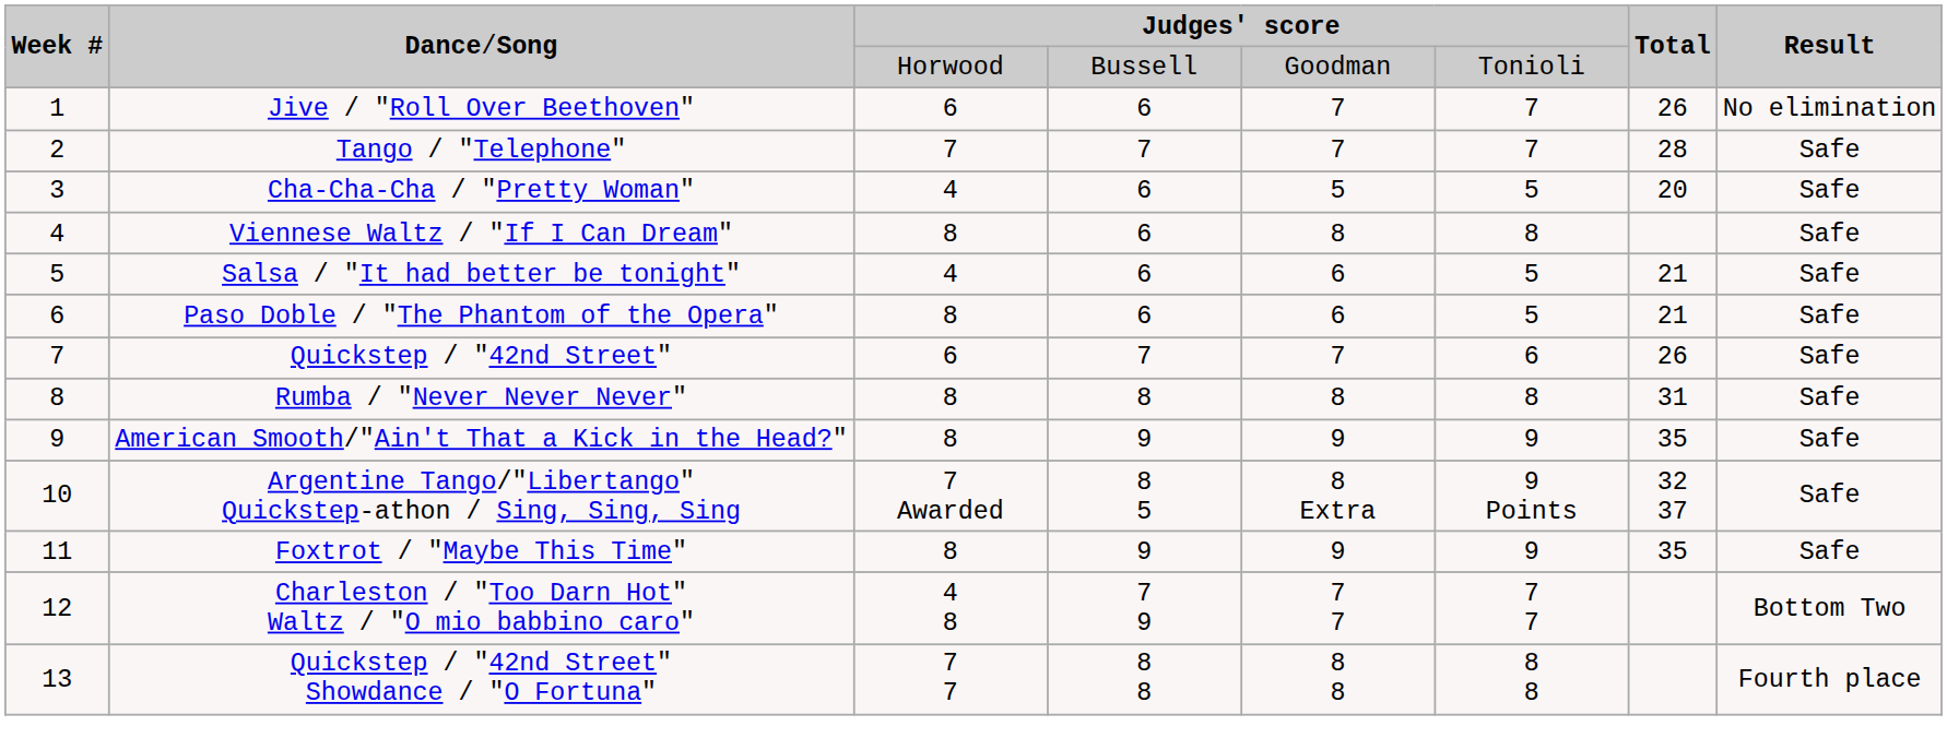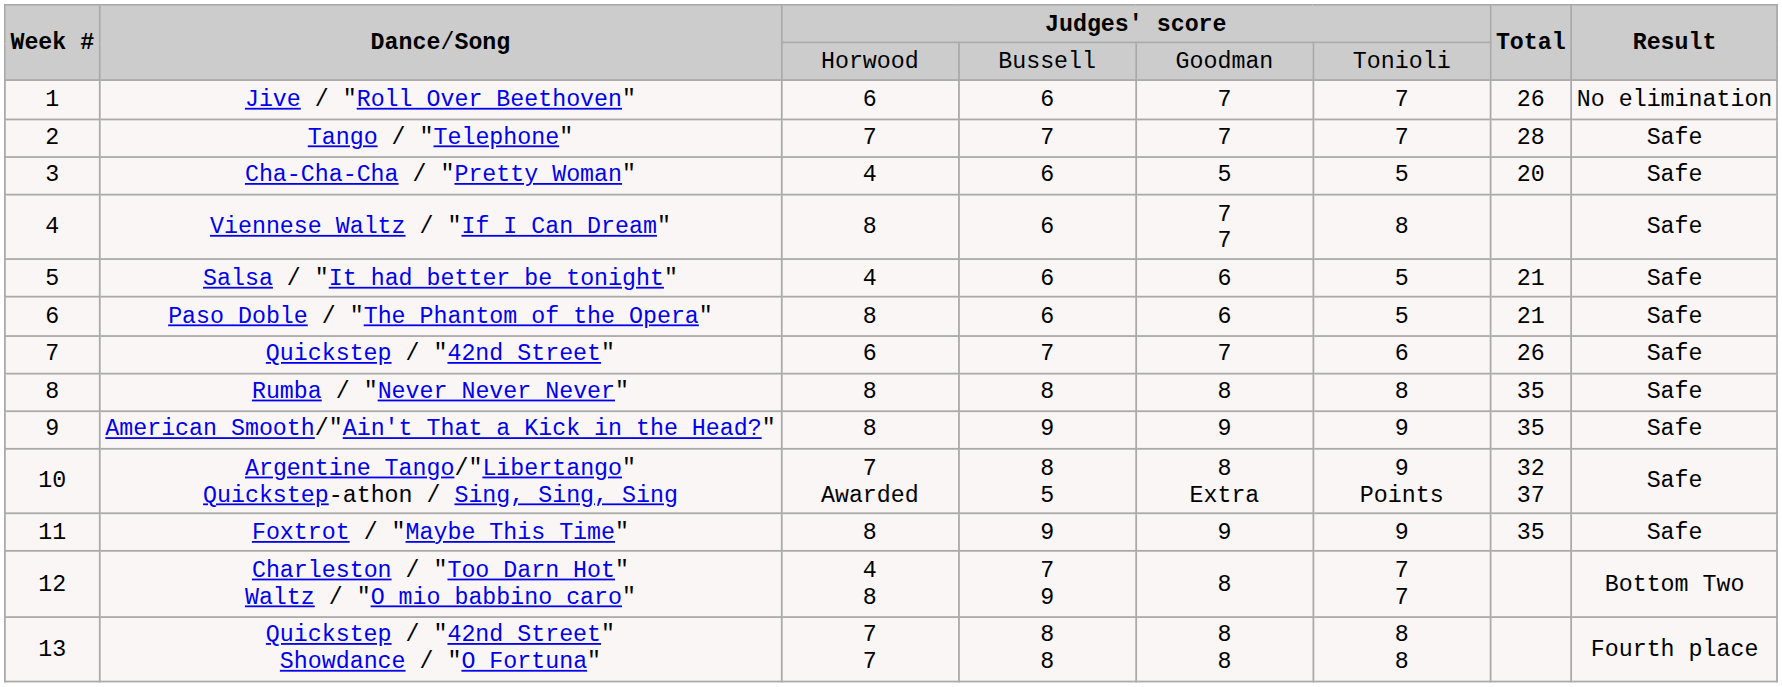Viennese Waltz / "If I Can Dream" | column 5: 8 -> 7 7
Rumba / "Never Never Never" | column 7: 31 -> 35
Charleston / "Too Darn Hot" Waltz / "O mio babbino caro" | column 5: 7 7 -> 8
